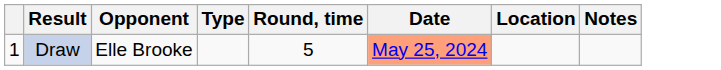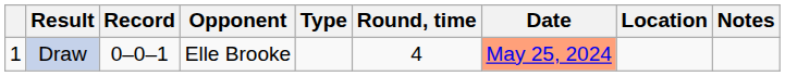+ column: Record | 0–0–1
Draw | Round, time: 5 -> 4
